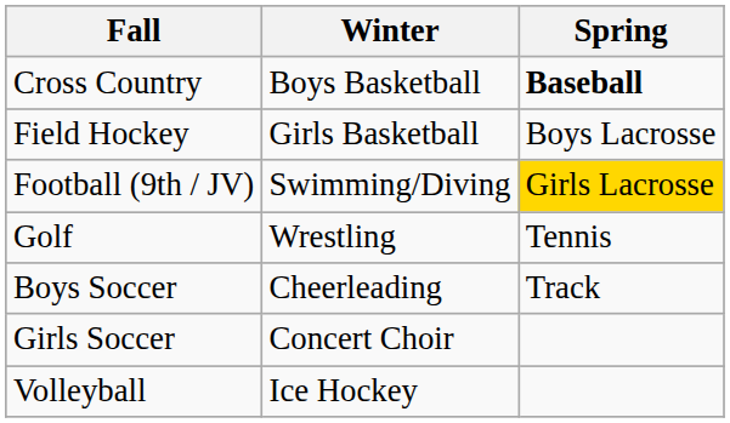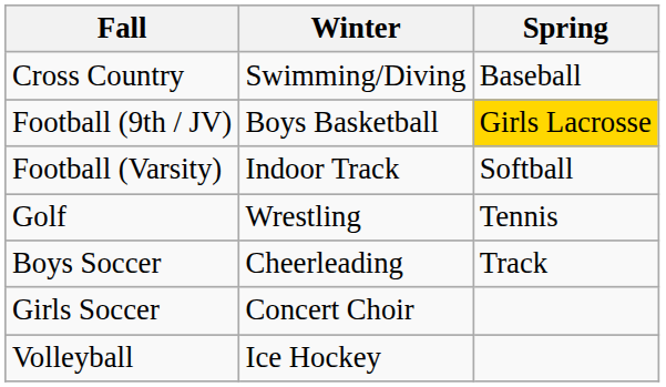Cross Country | Winter: Boys Basketball -> Swimming/Diving
Cross Country | Spring: bold -> normal
- row: Field Hockey | Girls Basketball | Boys Lacrosse
Football (9th / JV) | Winter: Swimming/Diving -> Boys Basketball
+ row: Football (Varsity) | Indoor Track | Softball
